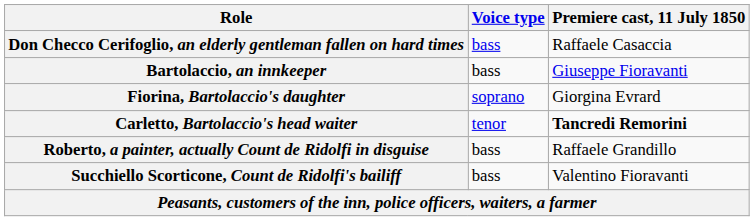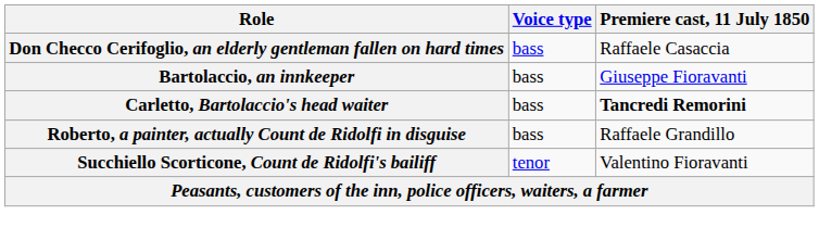- row: Fiorina, Bartolaccio's daughter | soprano | Giorgina Evrard
Carletto, Bartolaccio's head waiter | Voice type: tenor -> bass
Succhiello Scorticone, Count de Ridolfi's bailiff | Voice type: bass -> tenor
